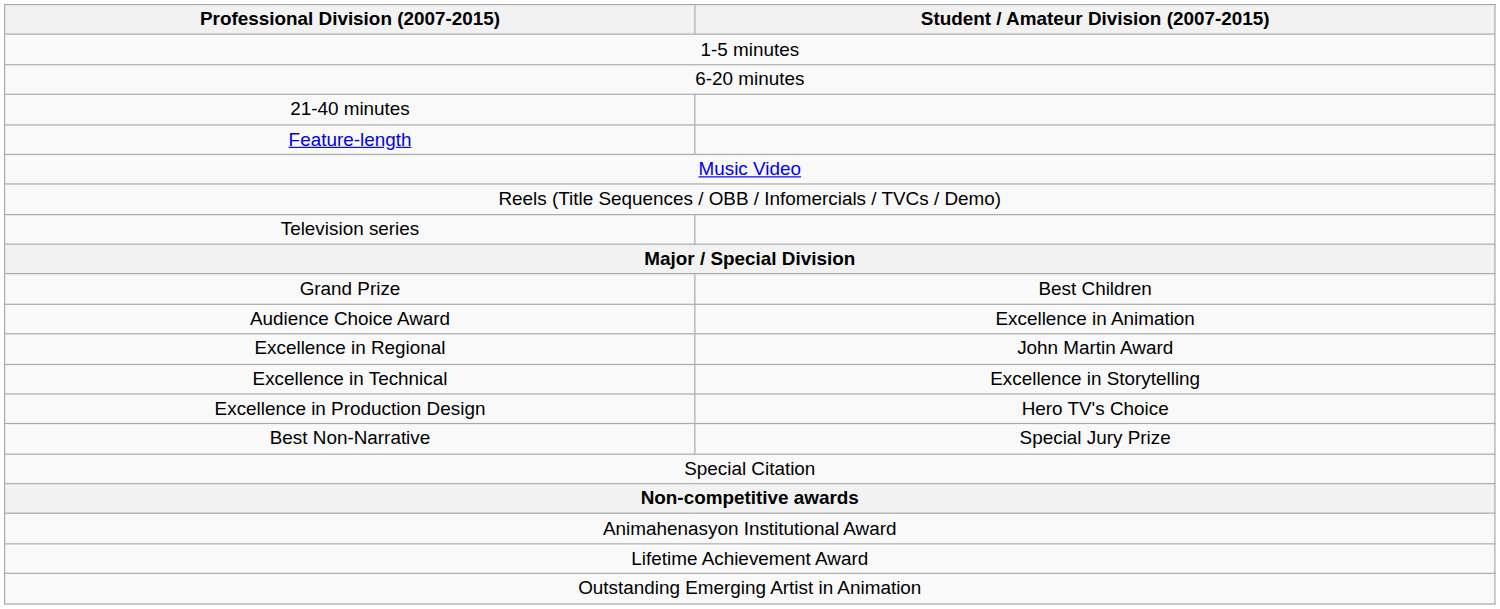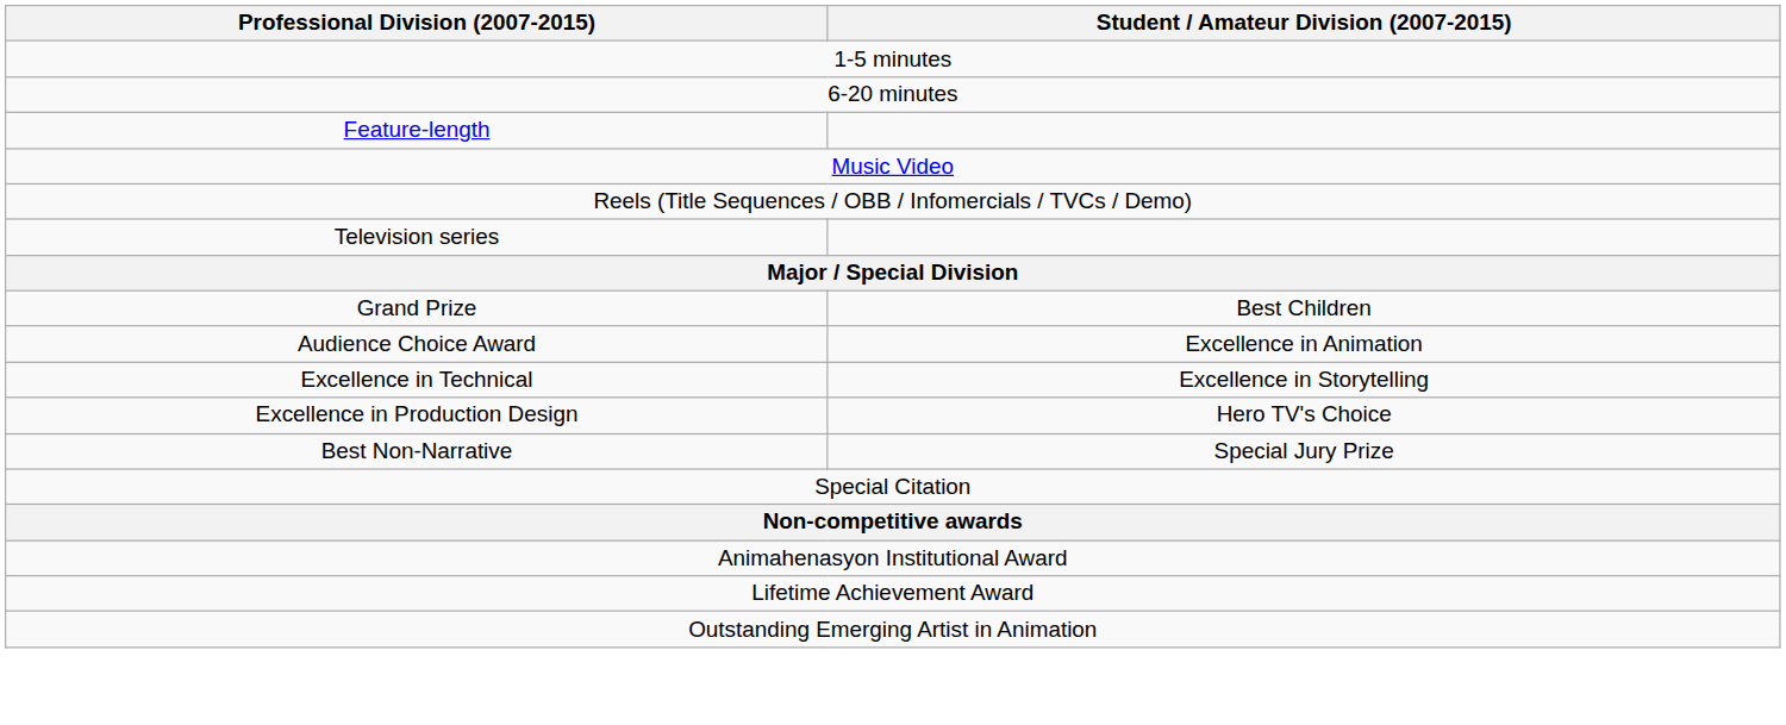- row: 21-40 minutes
- row: Excellence in Regional | John Martin Award
